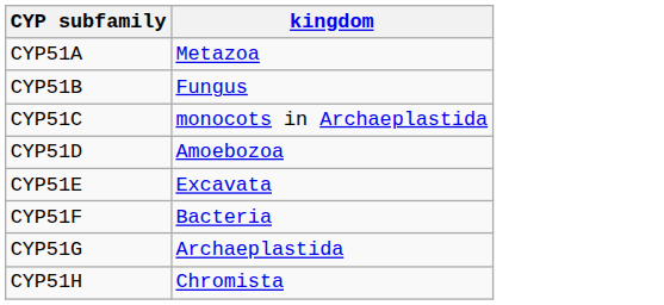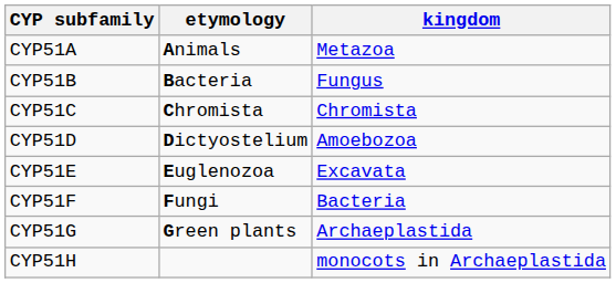+ column: etymology | Animals | Bacteria | Chromista | Dictyostelium | Euglenozoa | Fungi | Green plants
CYP51C | kingdom: monocots in Archaeplastida -> Chromista
CYP51H | kingdom: Chromista -> monocots in Archaeplastida
